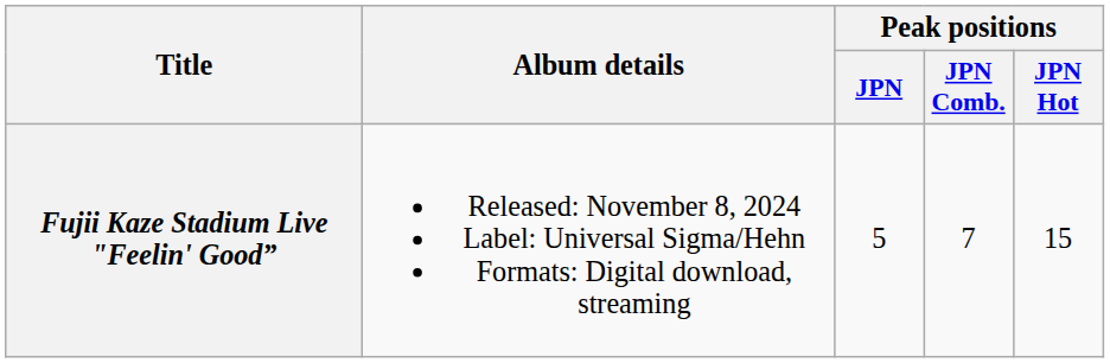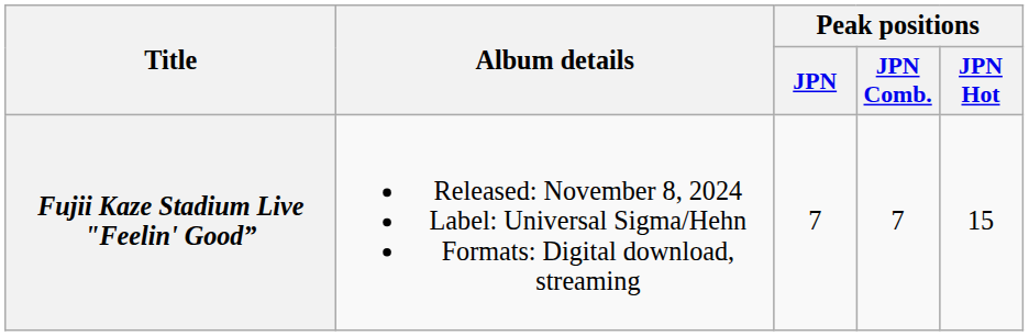Fujii Kaze Stadium Live "Feelin' Good” | Peak positions / JPN: 5 -> 7
